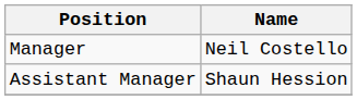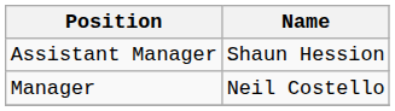rows swapped: Manager <-> Assistant Manager
